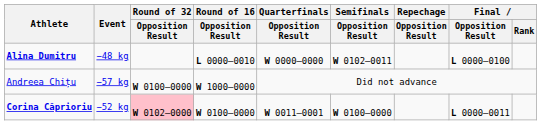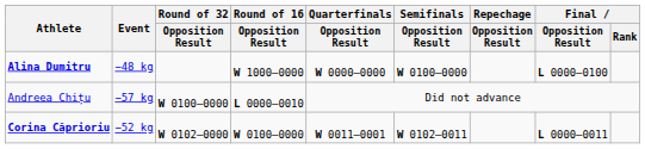Alina Dumitru | Round of 16 / Opposition Result: L 0000–0010 -> W 1000–0000
Alina Dumitru | Semifinals / Opposition Result: W 0102–0011 -> W 0100–0000
Andreea Chițu | Round of 16 / Opposition Result: W 1000–0000 -> L 0000–0010
Corina Căprioriu | Round of 32 / Opposition Result: pink background -> no background
Corina Căprioriu | Semifinals / Opposition Result: W 0100–0000 -> W 0102–0011
